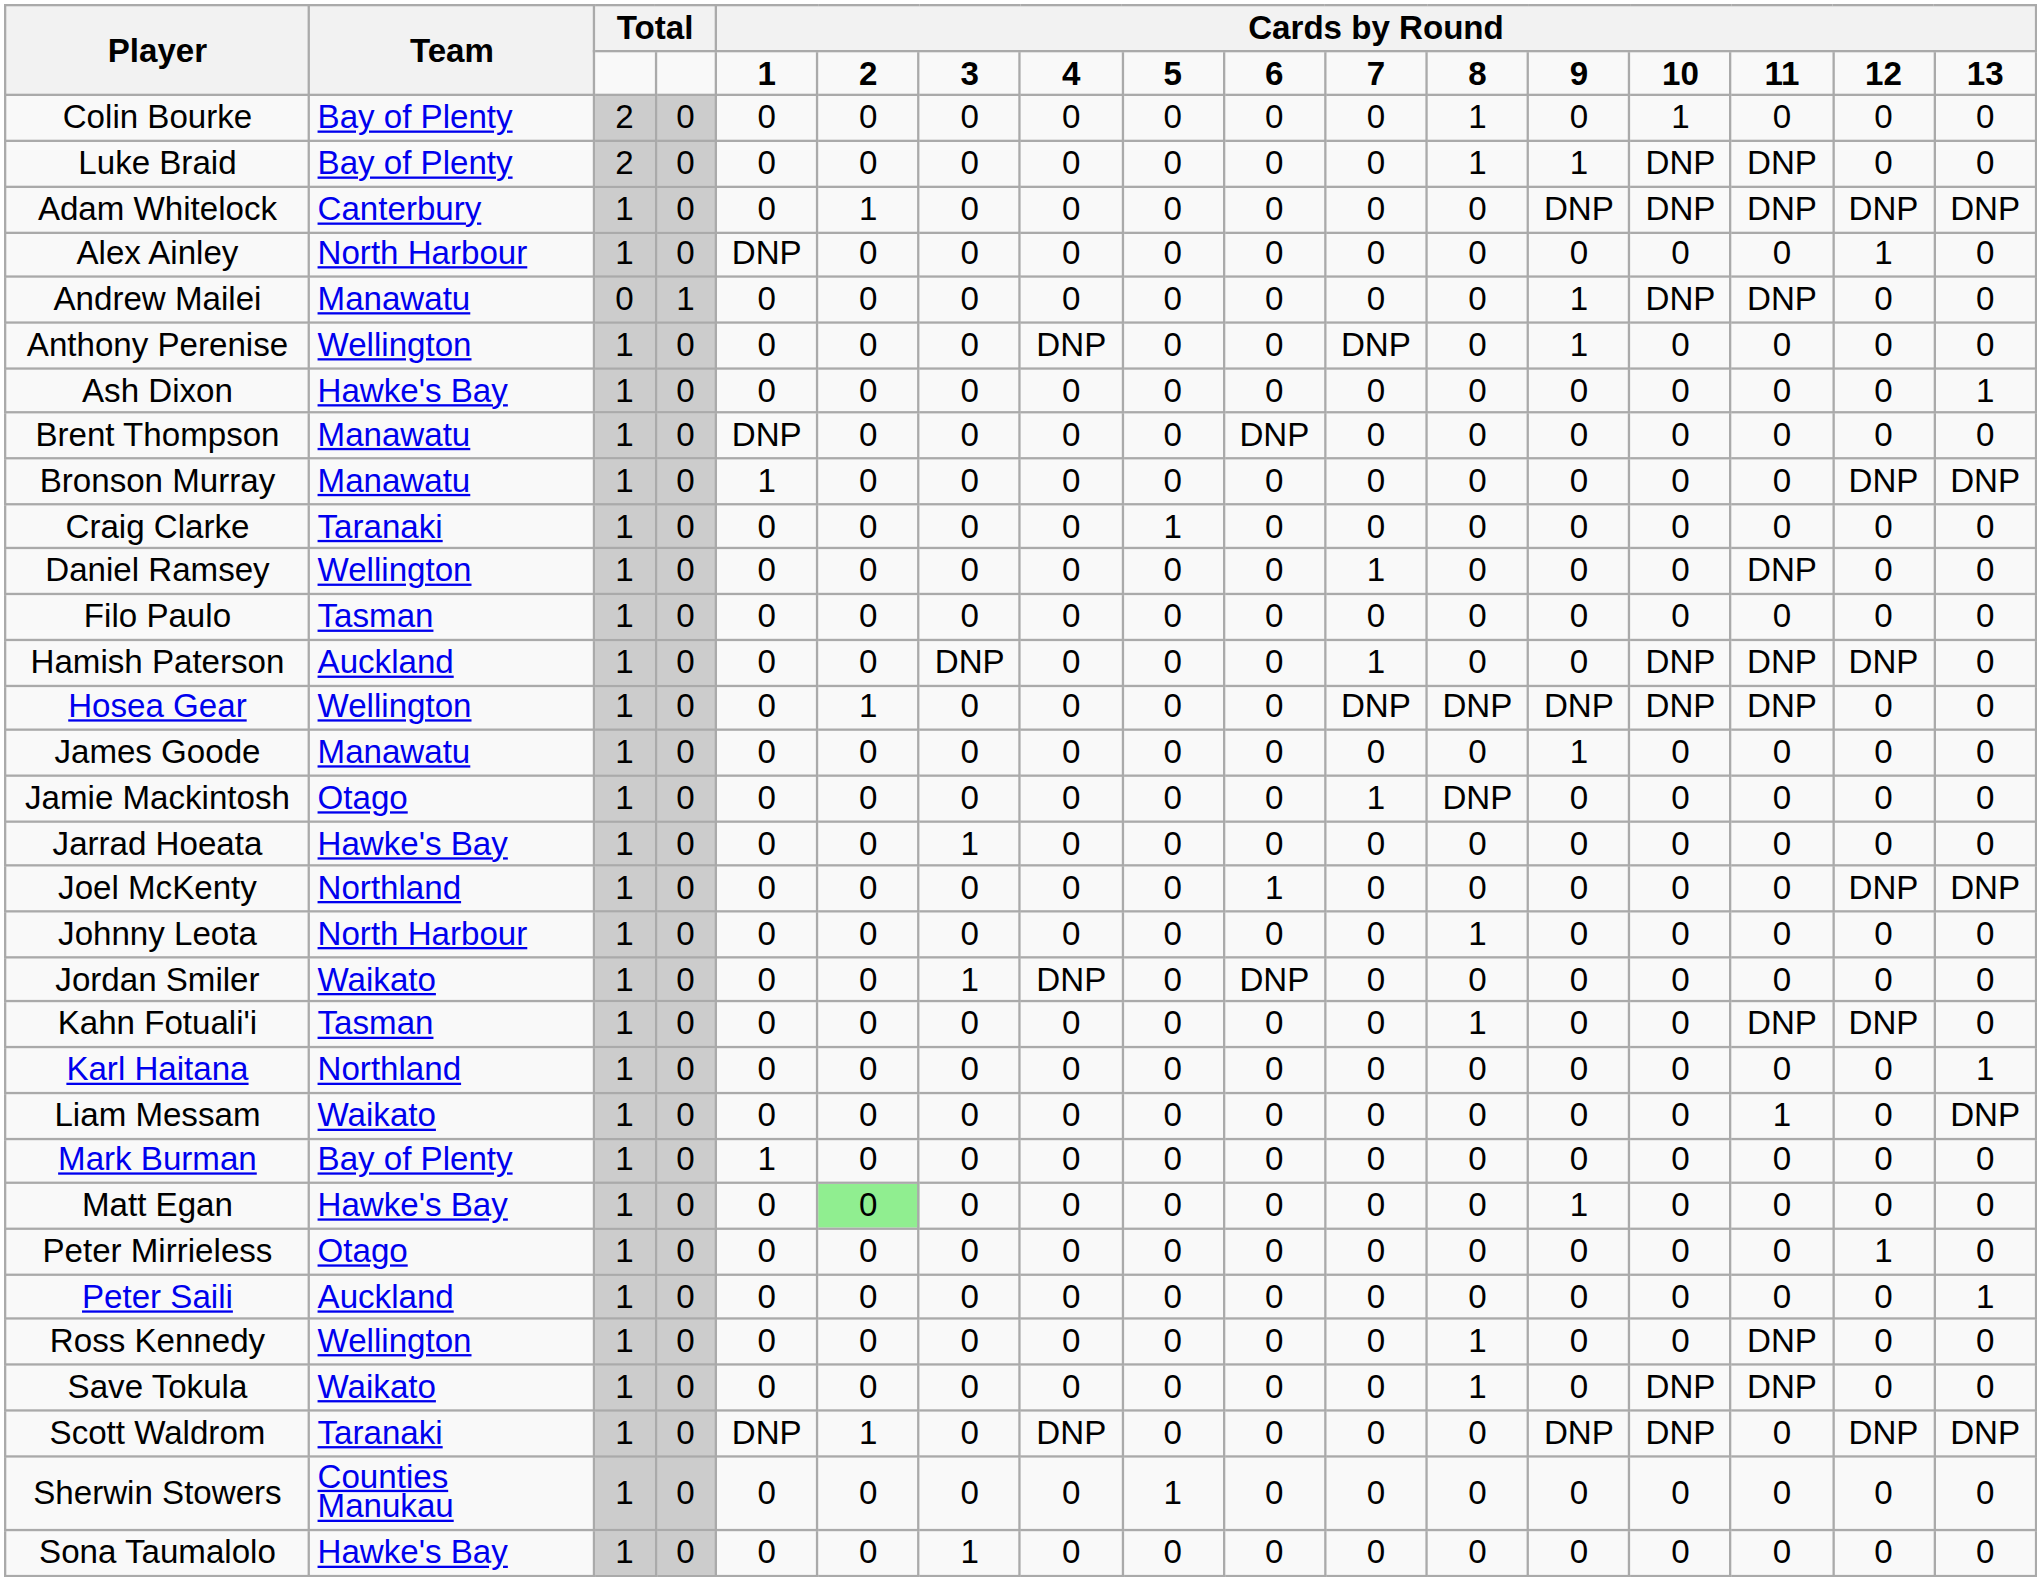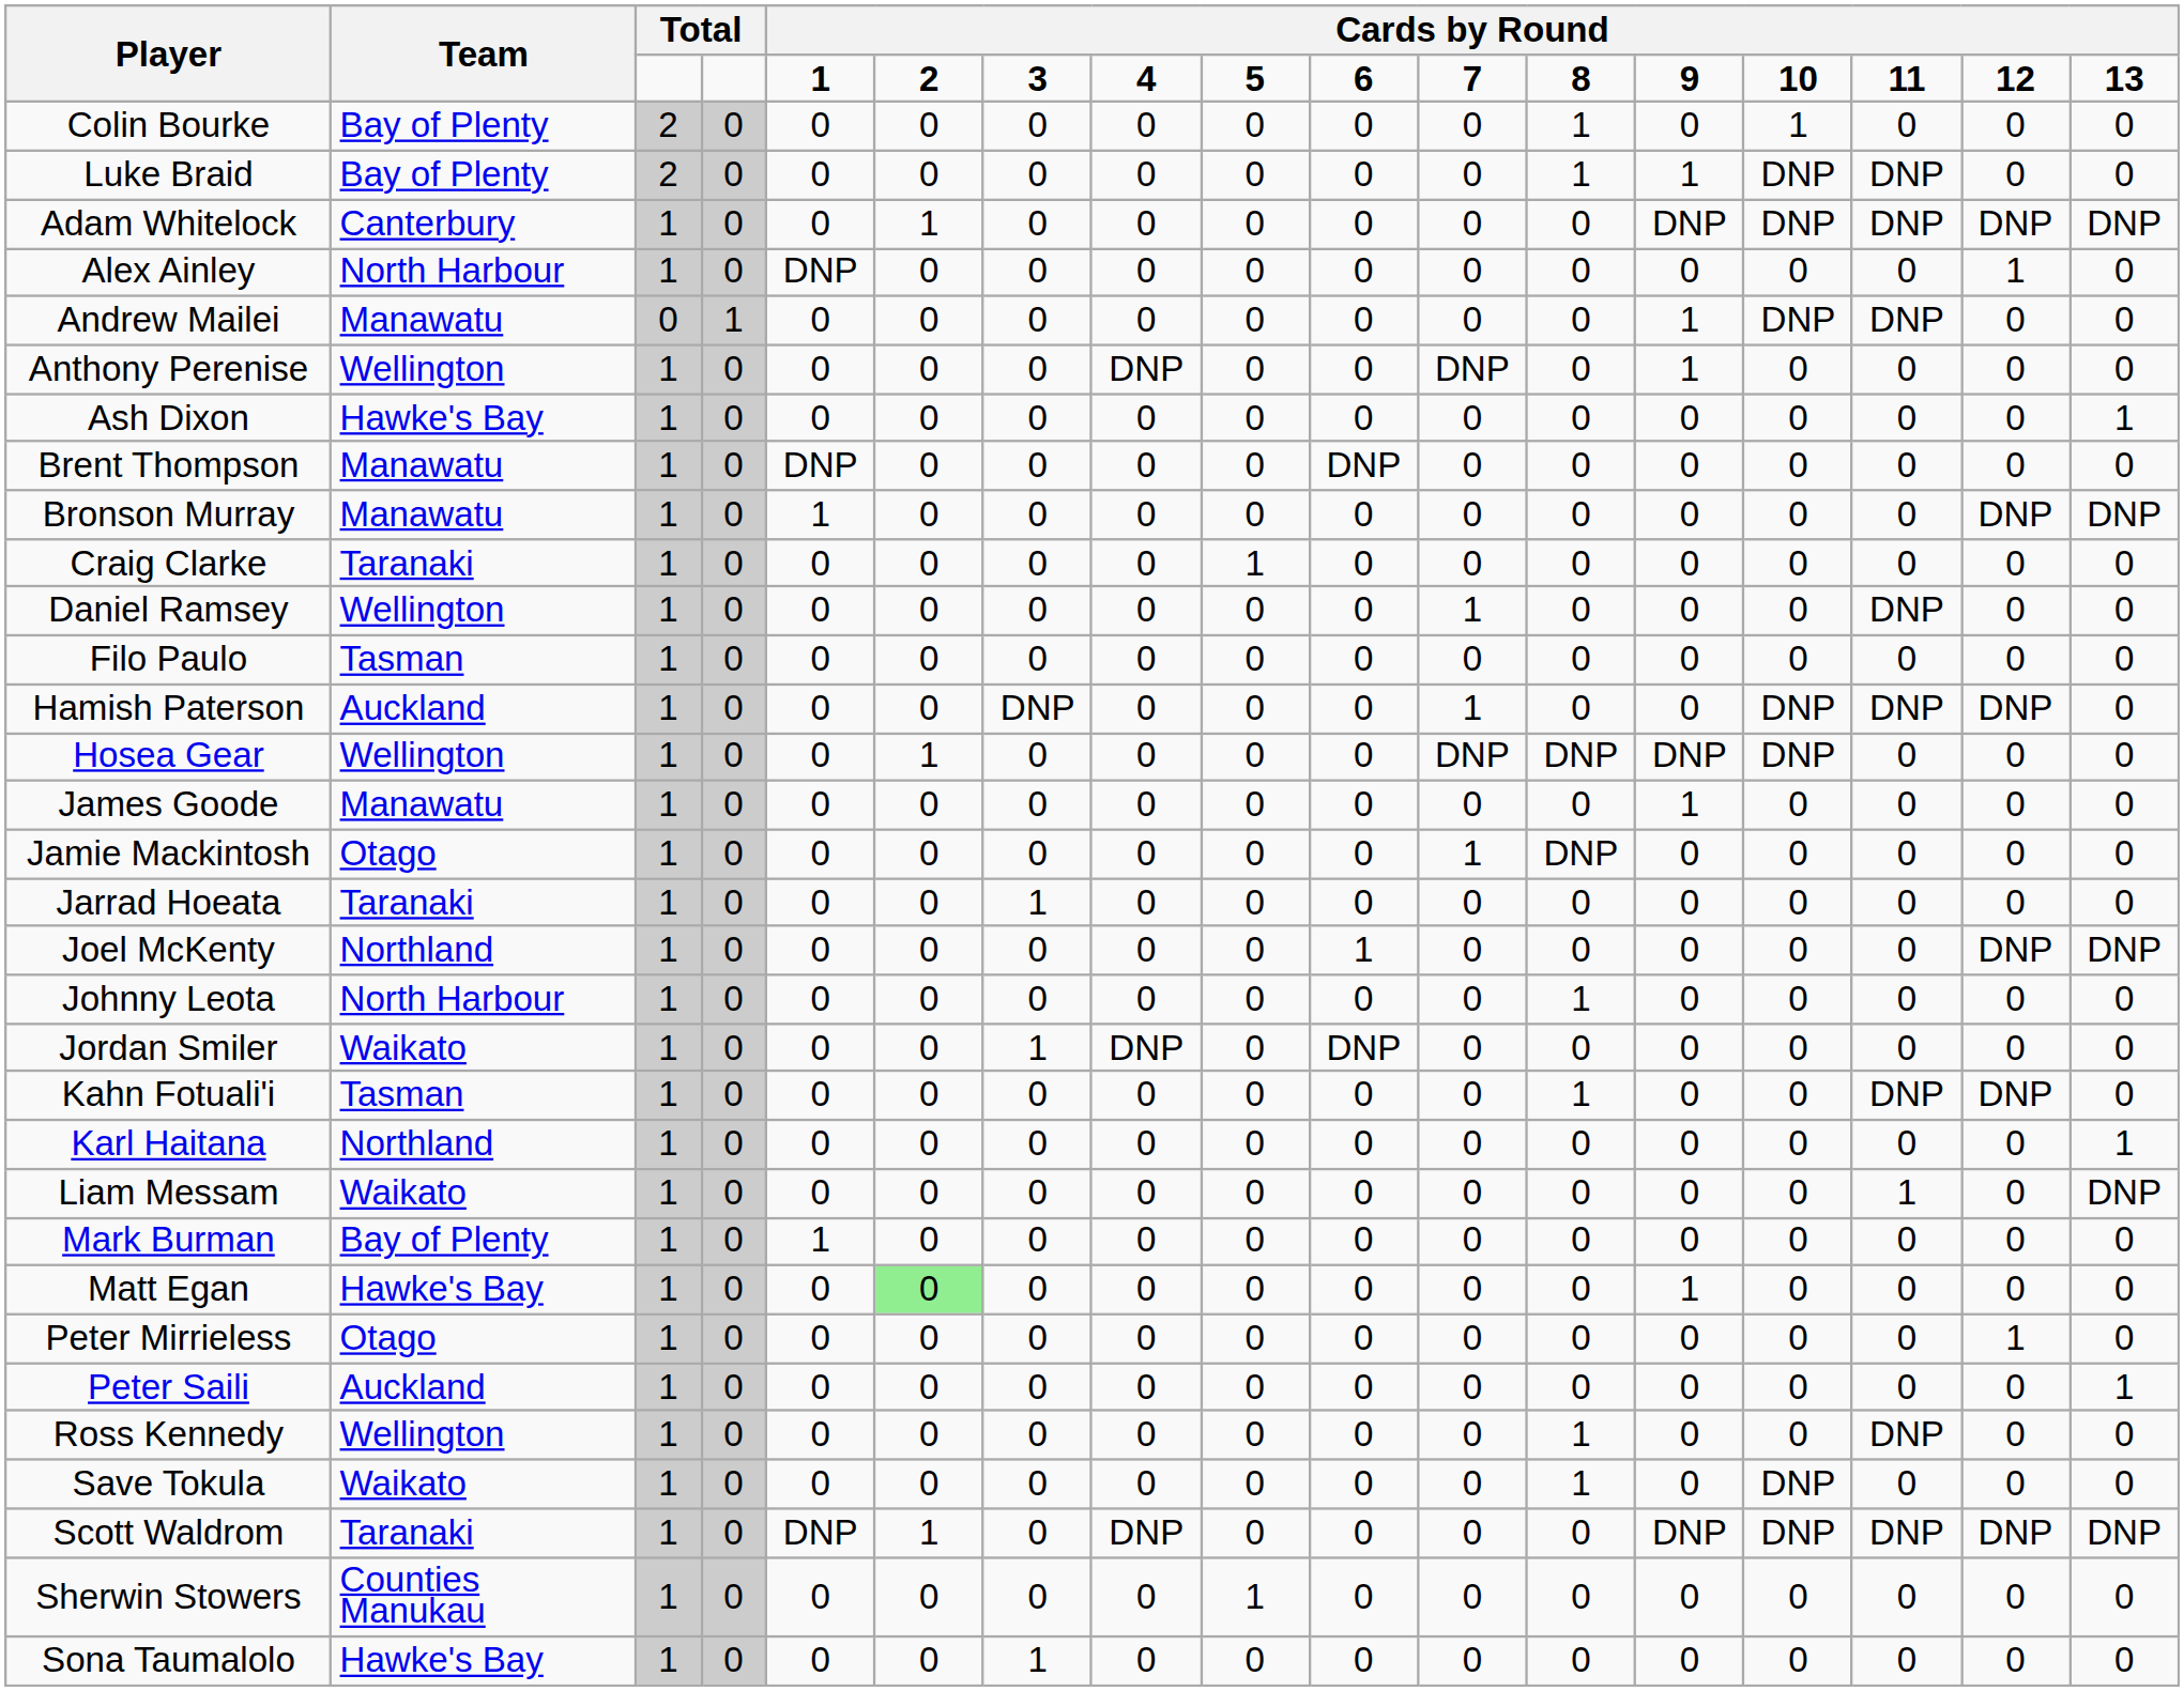Hosea Gear | column 15: DNP -> 0
Jarrad Hoeata | Team: Hawke's Bay -> Taranaki
Save Tokula | column 15: DNP -> 0
Scott Waldrom | column 15: 0 -> DNP
